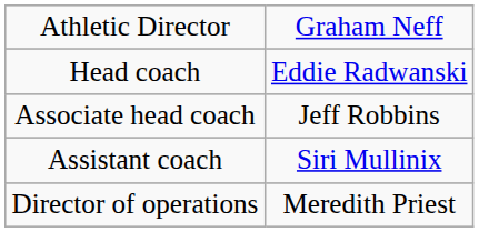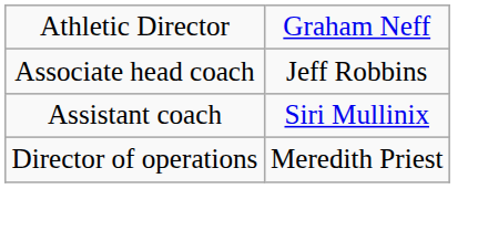- row: Head coach | Eddie Radwanski
